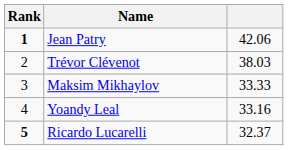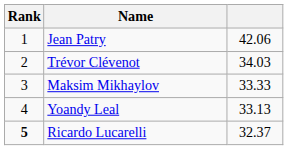Jean Patry | Rank: bold -> normal
Trévor Clévenot | column 3: 38.03 -> 34.03
Yoandy Leal | column 3: 33.16 -> 33.13
